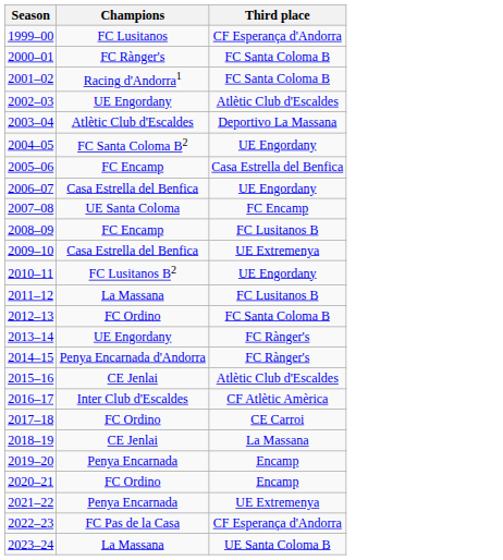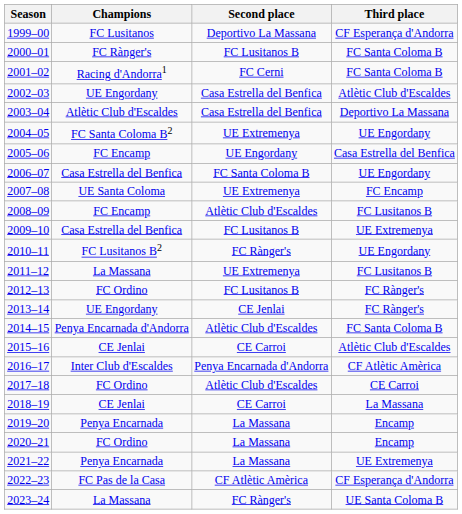+ column: Second place | Deportivo La Massana | FC Lusitanos B | FC Cerni | Casa Estrella del Benfica | Casa Estrella del Benfica | UE Extremenya | UE Engordany | FC Santa Coloma B | UE Extremenya | Atlètic Club d'Escaldes | FC Lusitanos B | FC Rànger's | UE Extremenya | FC Lusitanos B | CE Jenlai | Atlètic Club d'Escaldes | CE Carroi | Penya Encarnada d'Andorra | Atlètic Club d'Escaldes | CE Carroi | La Massana | La Massana | La Massana | CF Atlètic Amèrica | FC Rànger's
2012–13 | Third place: FC Santa Coloma B -> FC Rànger's
2014–15 | Third place: FC Rànger's -> FC Santa Coloma B
